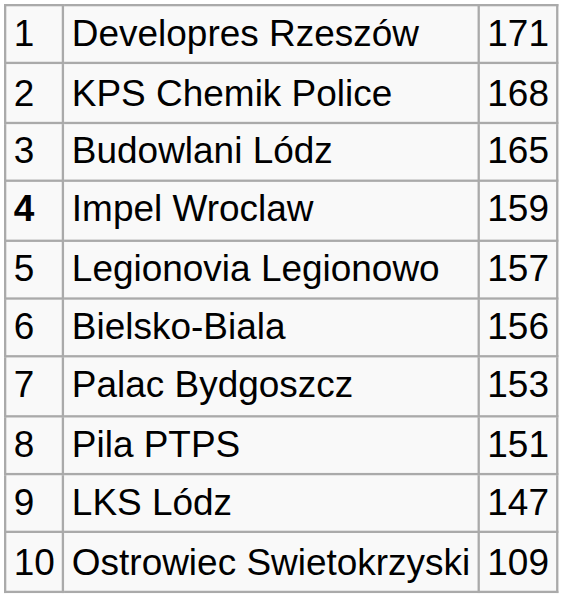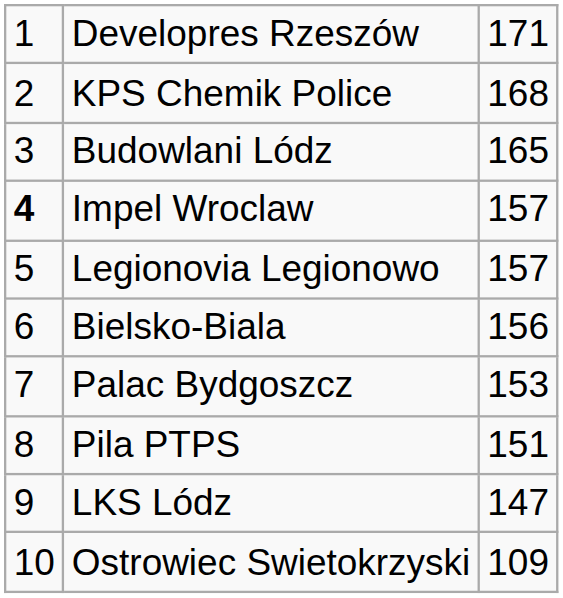Impel Wroclaw | column 3: 159 -> 157
